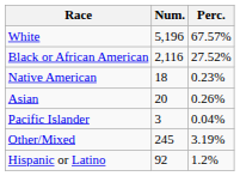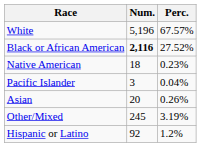Black or African American | Num.: normal -> bold
rows swapped: Asian <-> Pacific Islander
